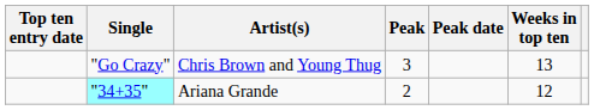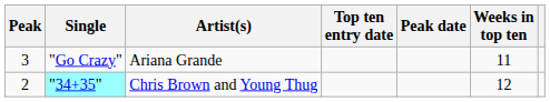columns swapped: Top ten entry date <-> Peak
"Go Crazy" | Artist(s): Chris Brown and Young Thug -> Ariana Grande
"Go Crazy" | Weeks in top ten: 13 -> 11
"34+35" | Artist(s): Ariana Grande -> Chris Brown and Young Thug
